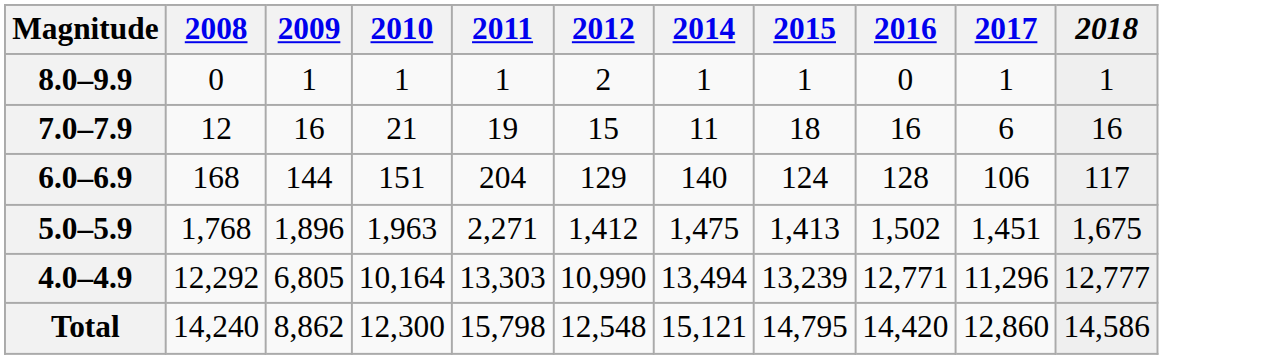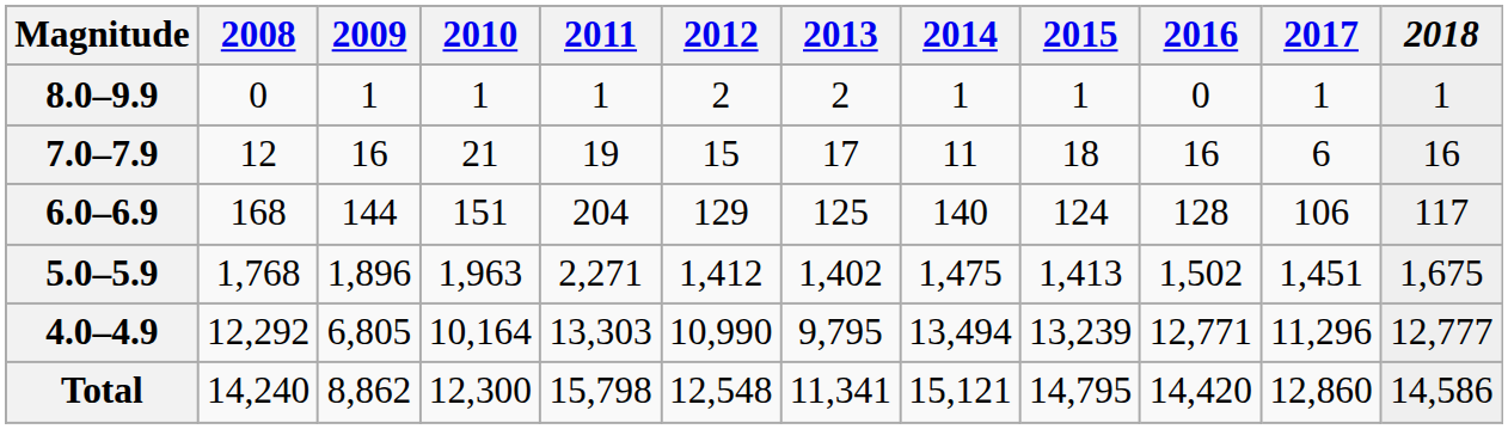+ column: 2013 | 2 | 17 | 125 | 1,402 | 9,795 | 11,341
